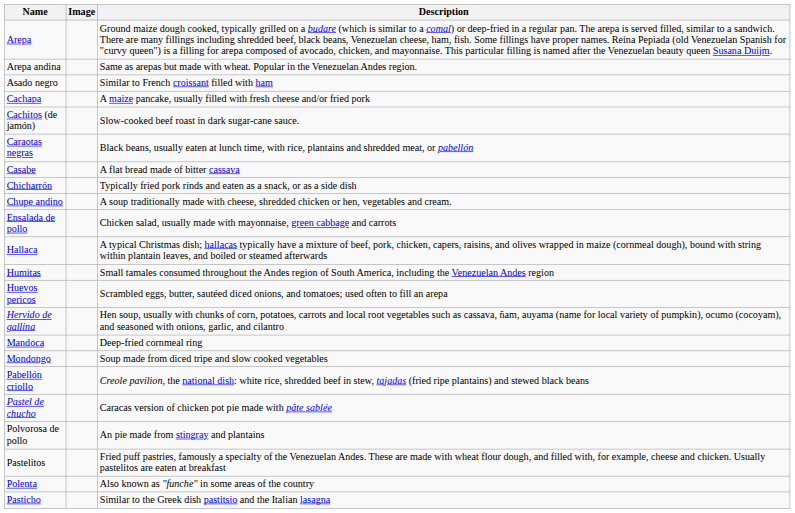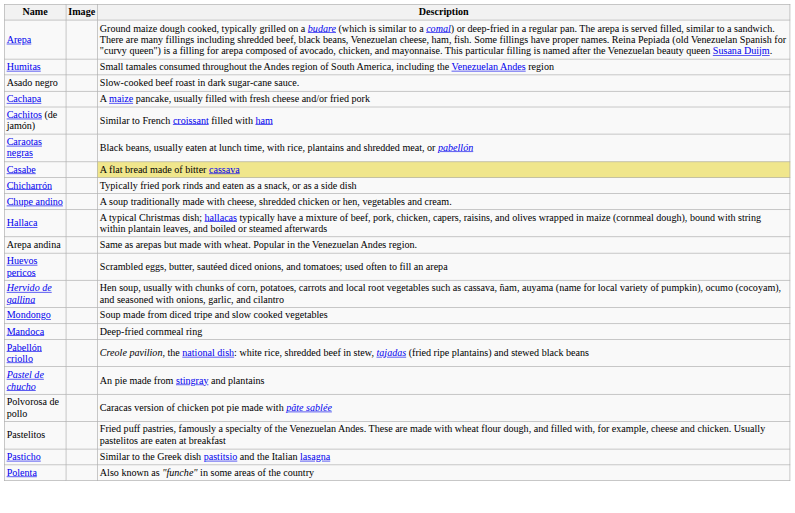rows swapped: Arepa andina <-> Humitas
Asado negro | Description: Similar to French croissant filled with ham -> Slow-cooked beef roast in dark sugar-cane sauce.
Cachitos (de jamón) | Description: Slow-cooked beef roast in dark sugar-cane sauce. -> Similar to French croissant filled with ham
Casabe | Description: no background -> khaki background
- row: Ensalada de pollo | Chicken salad, usually made with mayonnaise, green cabbage and carrots
rows swapped: Mandoca <-> Mondongo
Pastel de chucho | Description: Caracas version of chicken pot pie made with pâte sablée -> An pie made from stingray and plantains
Polvorosa de pollo | Description: An pie made from stingray and plantains -> Caracas version of chicken pot pie made with pâte sablée
rows swapped: Pasticho <-> Polenta
